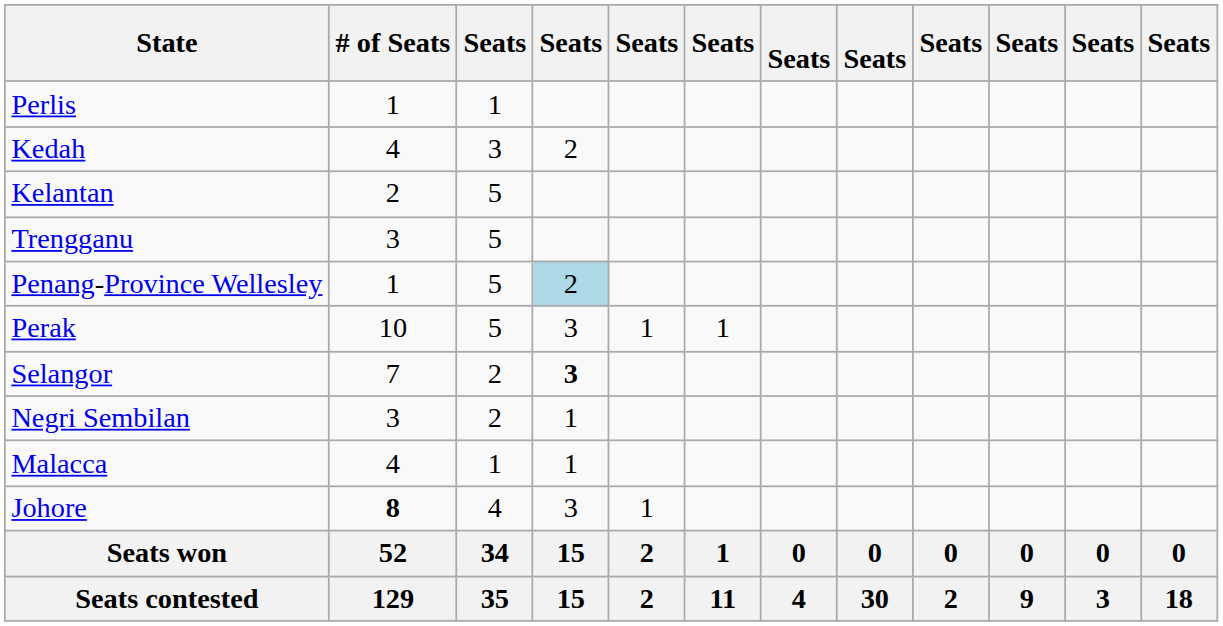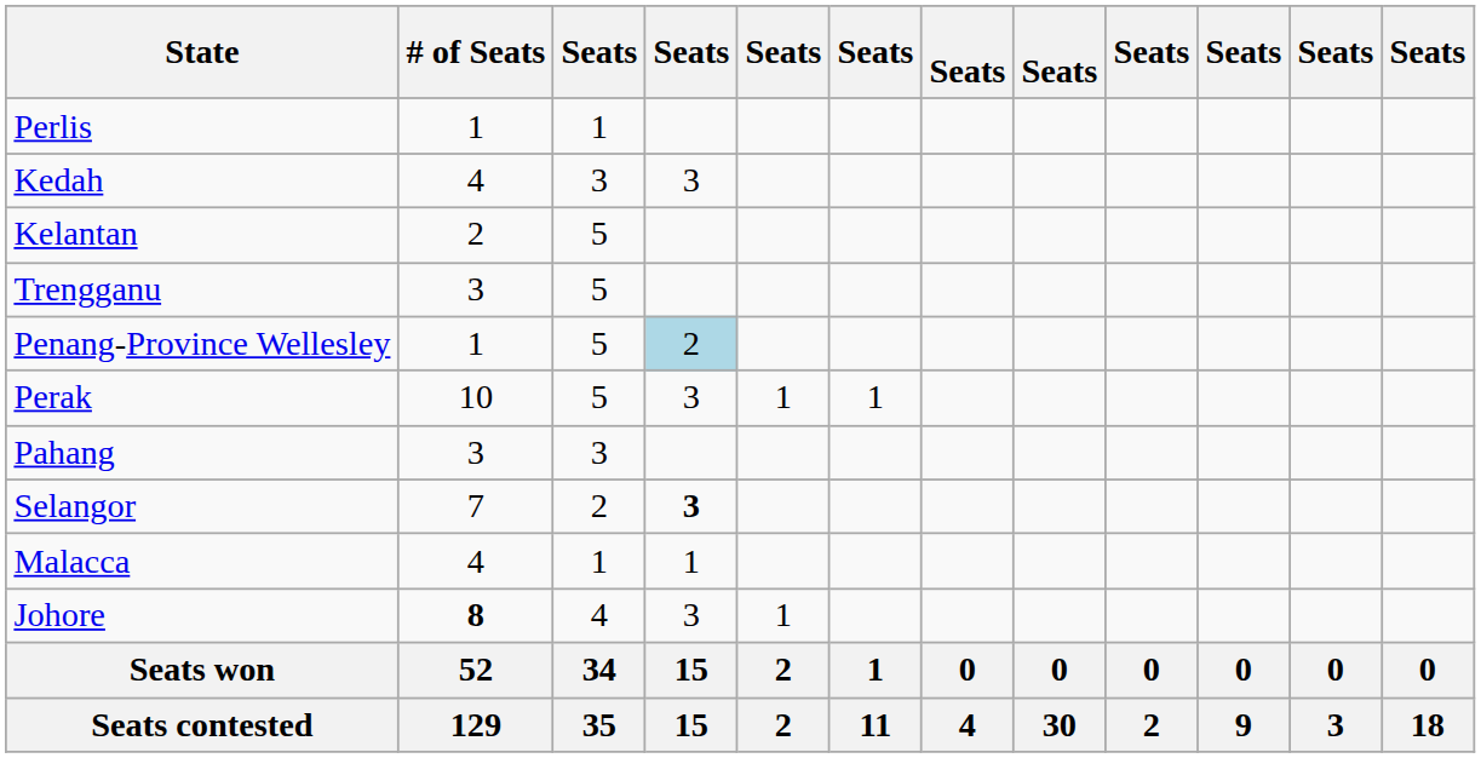Kedah | column 4: 2 -> 3
+ row: Pahang | 3 | 3
- row: Negri Sembilan | 3 | 2 | 1
